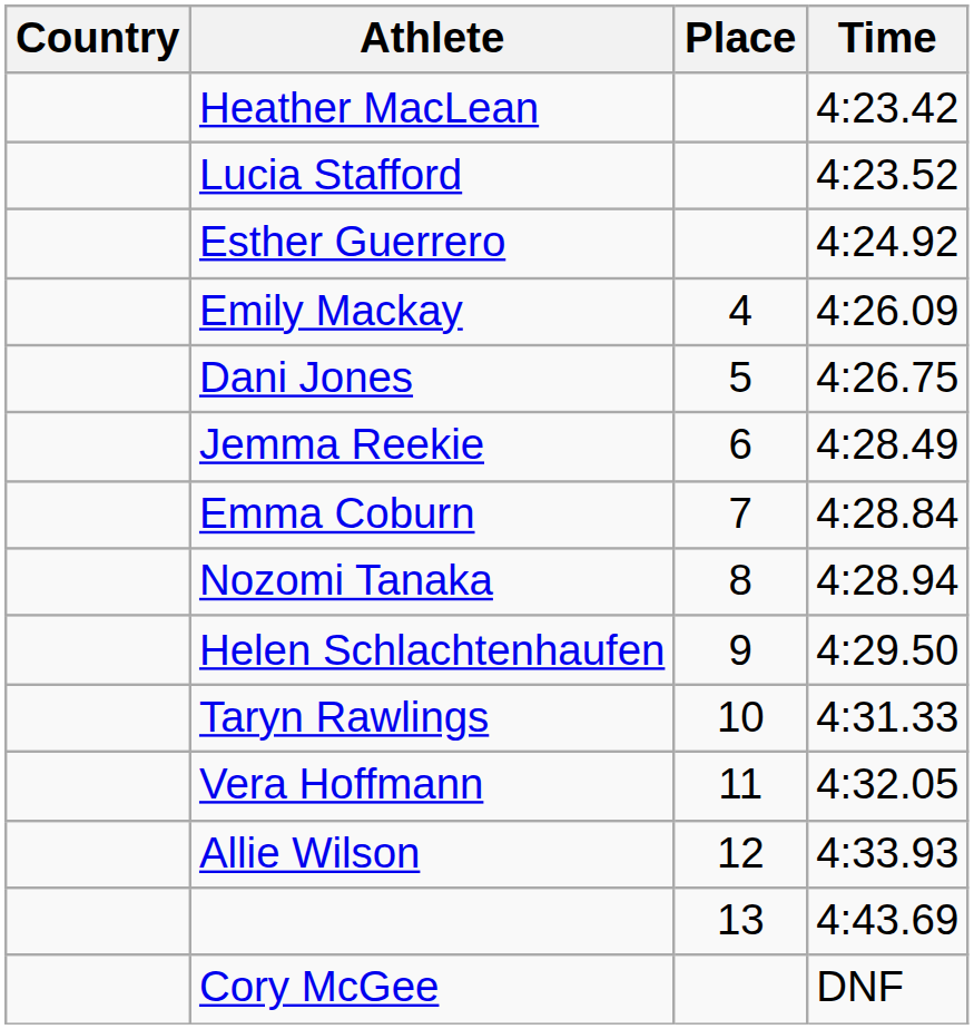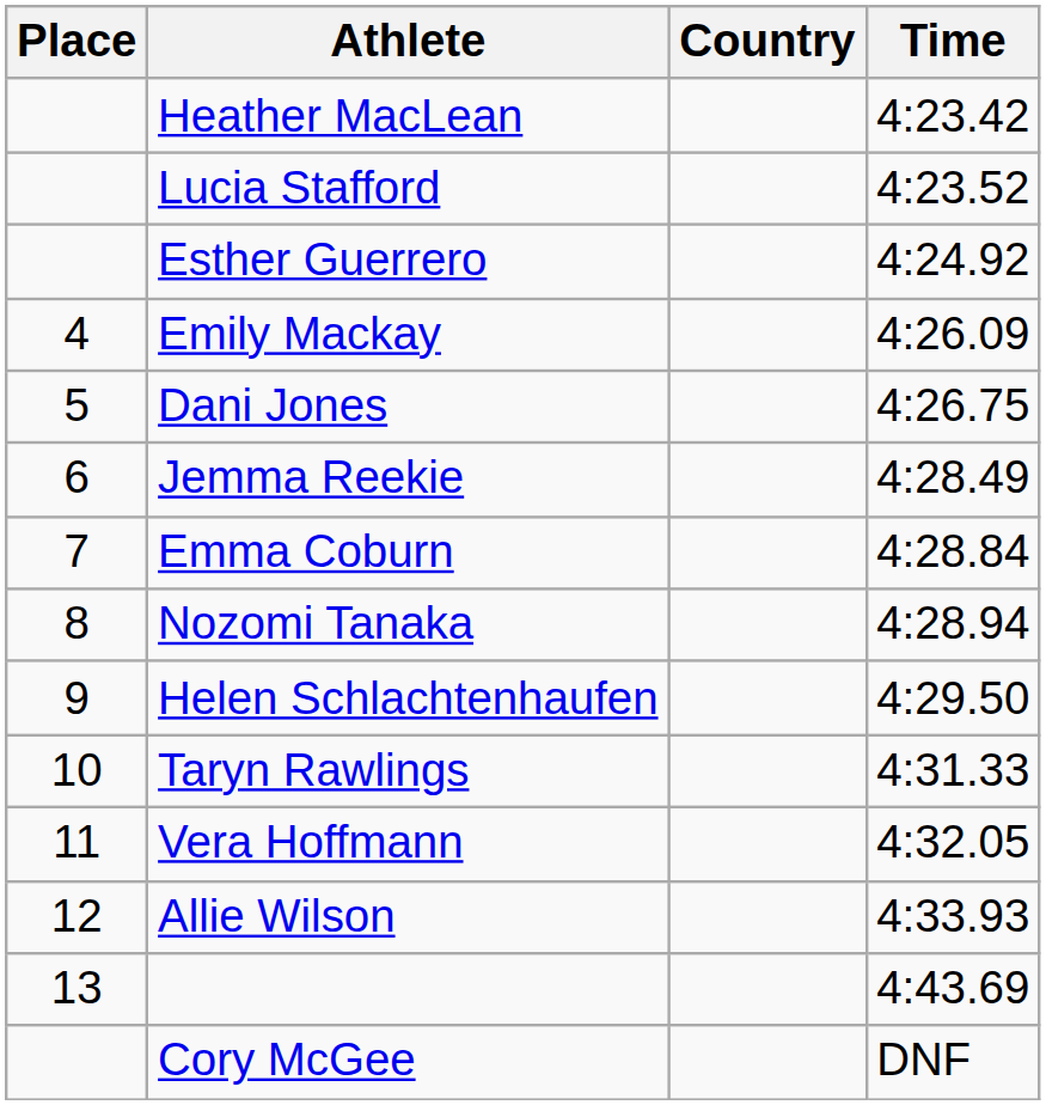columns swapped: Place <-> Country
